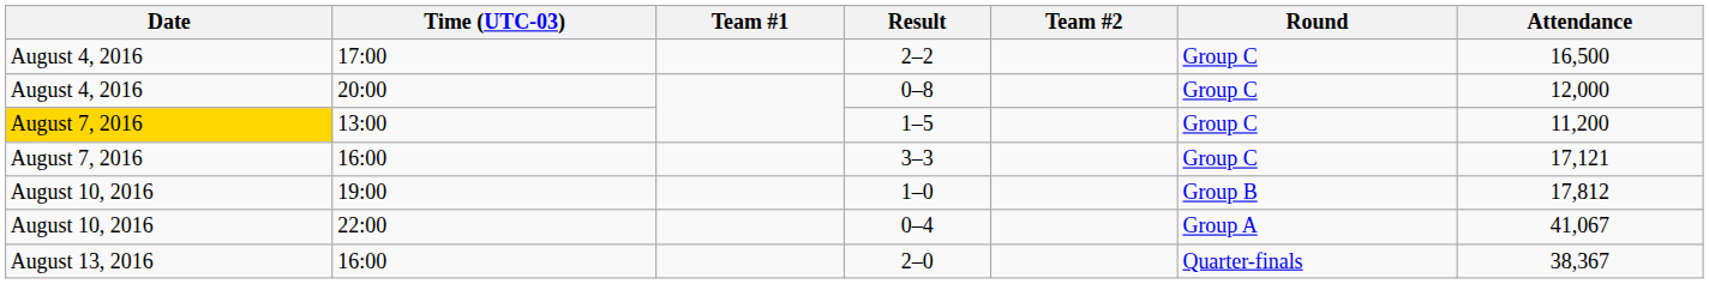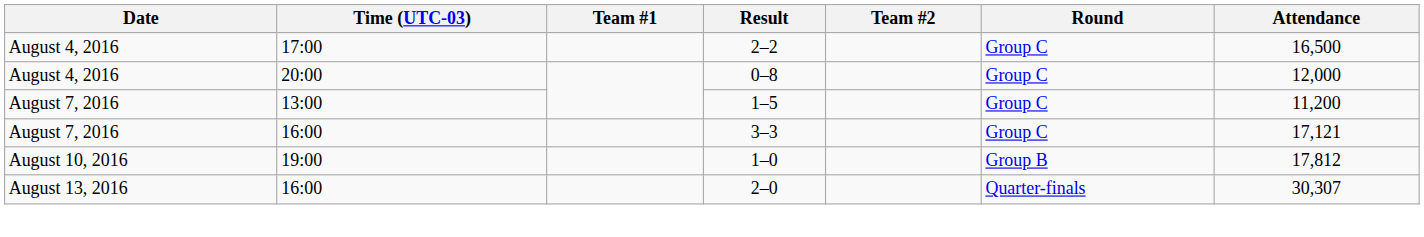1–5 | Date: gold background -> no background
- row: August 10, 2016 | 22:00 | 0–4 | Group A | 41,067
2–0 | Attendance: 38,367 -> 30,307
